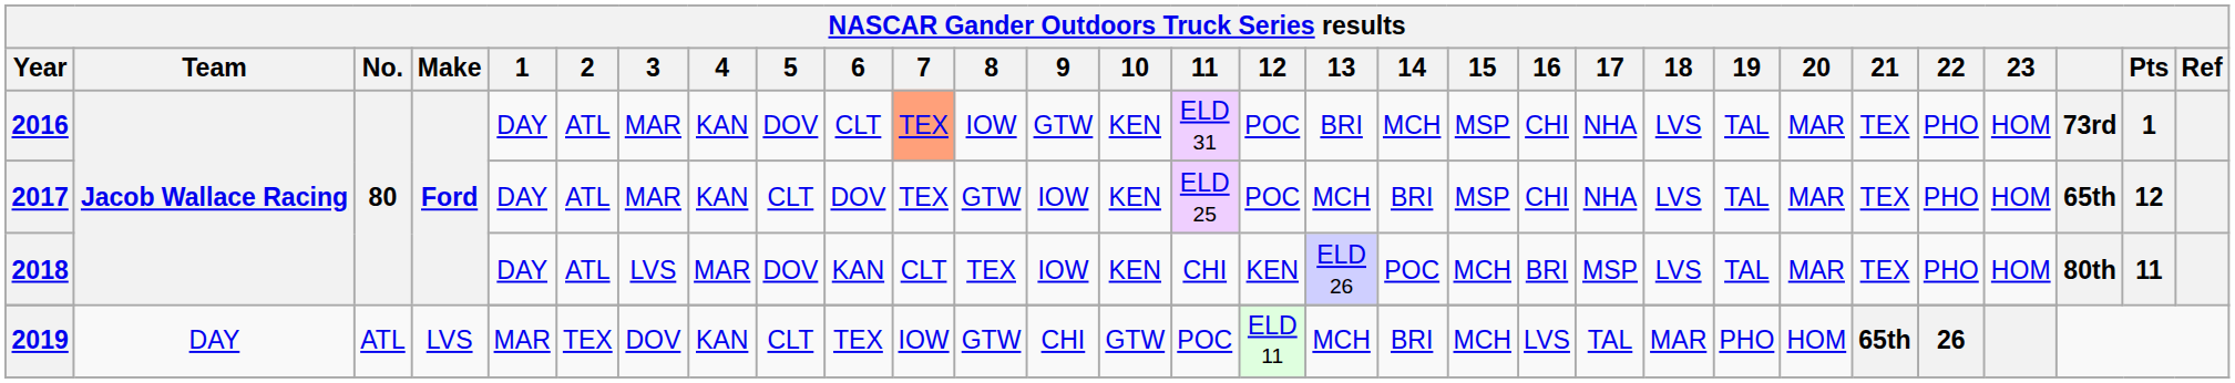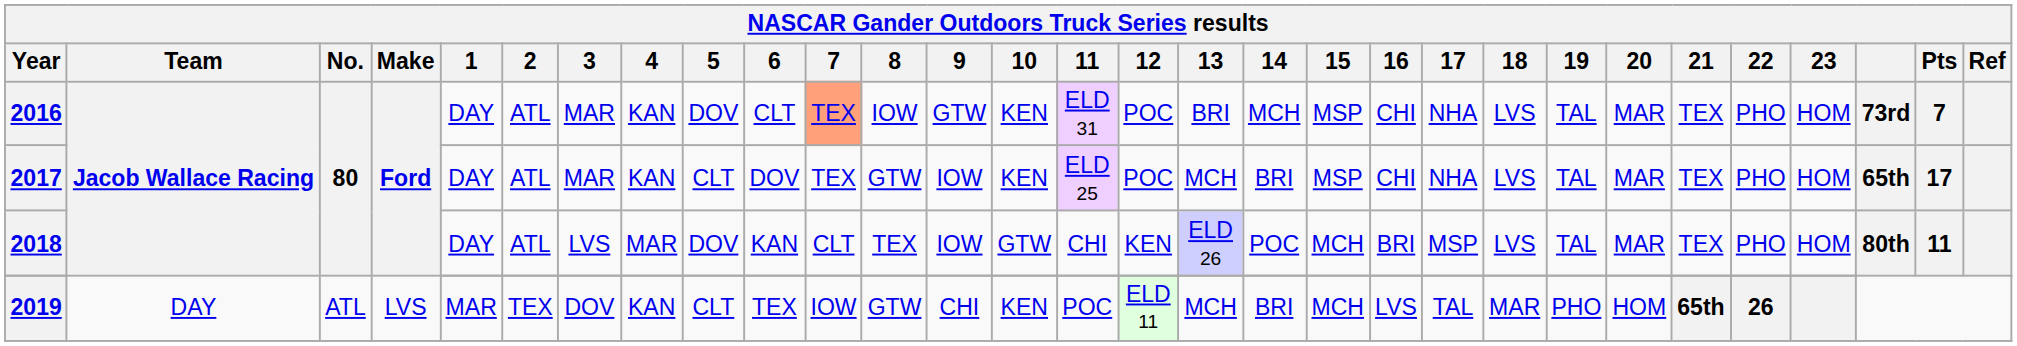2016 | Pts: 1 -> 7
2017 | Pts: 12 -> 17
2018 | 10: KEN -> GTW
2019 | 10: GTW -> KEN
